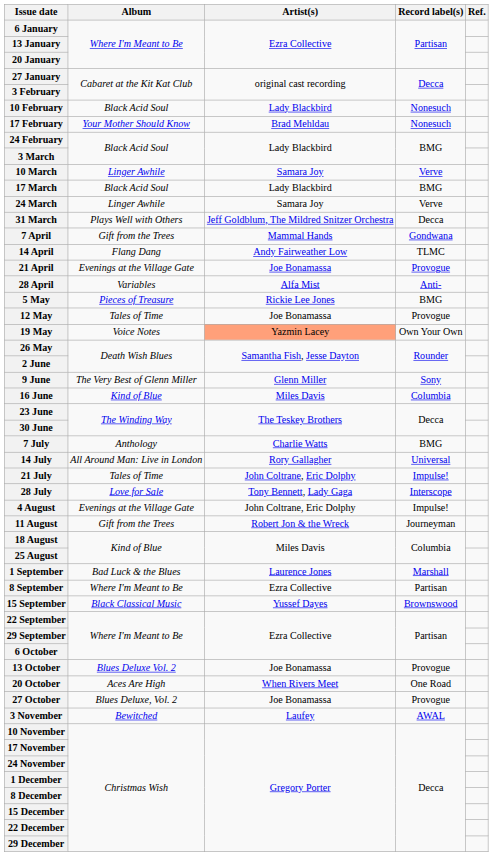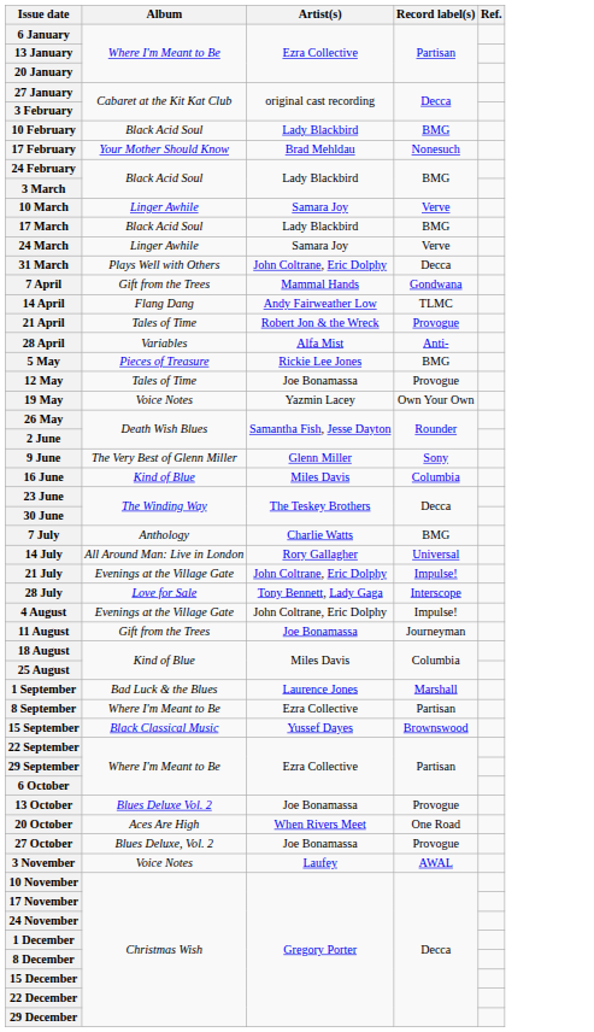10 February | Record label(s): Nonesuch -> BMG
31 March | Artist(s): Jeff Goldblum, The Mildred Snitzer Orchestra -> John Coltrane, Eric Dolphy
21 April | Album: Evenings at the Village Gate -> Tales of Time
21 April | Artist(s): Joe Bonamassa -> Robert Jon & the Wreck
19 May | Artist(s): lightsalmon background -> no background
21 July | Album: Tales of Time -> Evenings at the Village Gate
11 August | Artist(s): Robert Jon & the Wreck -> Joe Bonamassa
3 November | Album: Bewitched -> Voice Notes
